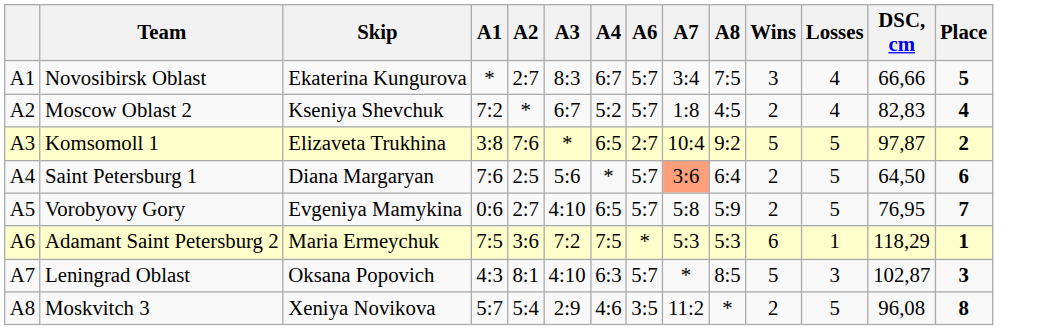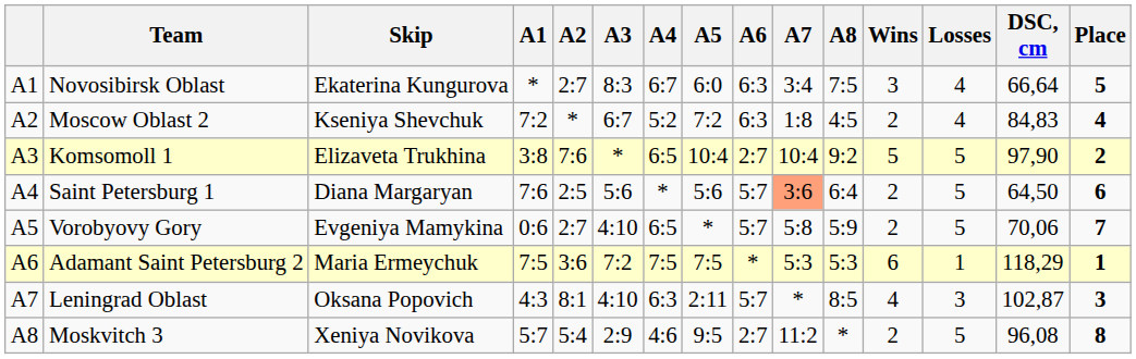+ column: А5 | 6:0 | 7:2 | 10:4 | 5:6 | * | 7:5 | 2:11 | 9:5
Novosibirsk Oblast | А6: 5:7 -> 6:3
Novosibirsk Oblast | DSC, cm: 66,66 -> 66,64
Moscow Oblast 2 | А6: 5:7 -> 6:3
Moscow Oblast 2 | DSC, cm: 82,83 -> 84,83
Komsomoll 1 | DSC, cm: 97,87 -> 97,90
Vorobyovy Gory | DSC, cm: 76,95 -> 70,06
Leningrad Oblast | Wins: 5 -> 4
Moskvitch 3 | А6: 3:5 -> 2:7
